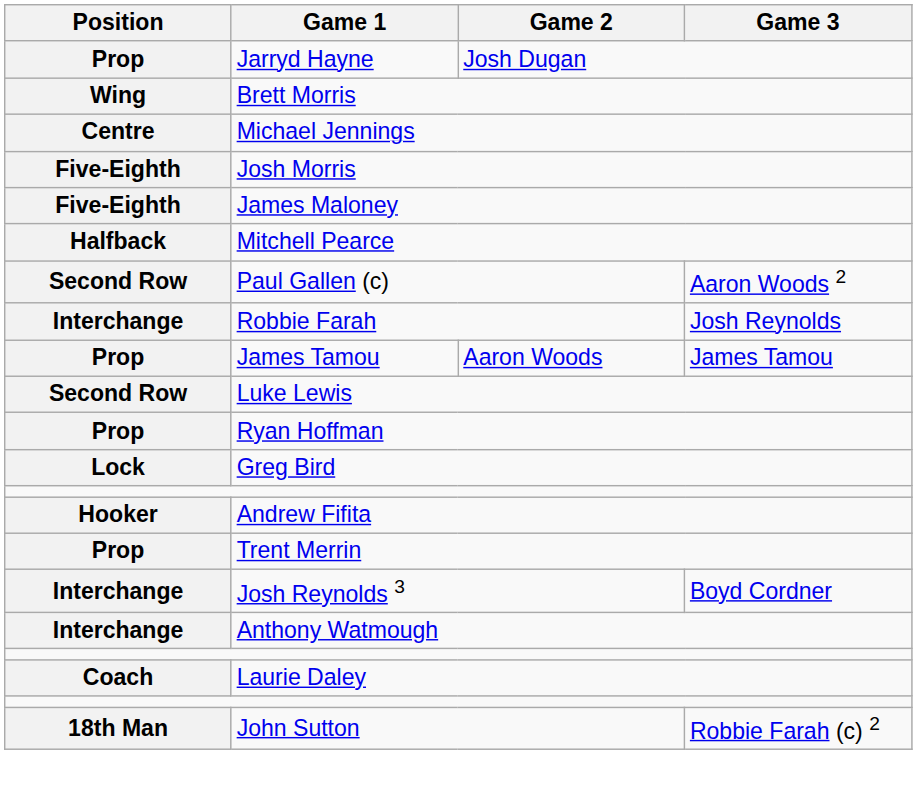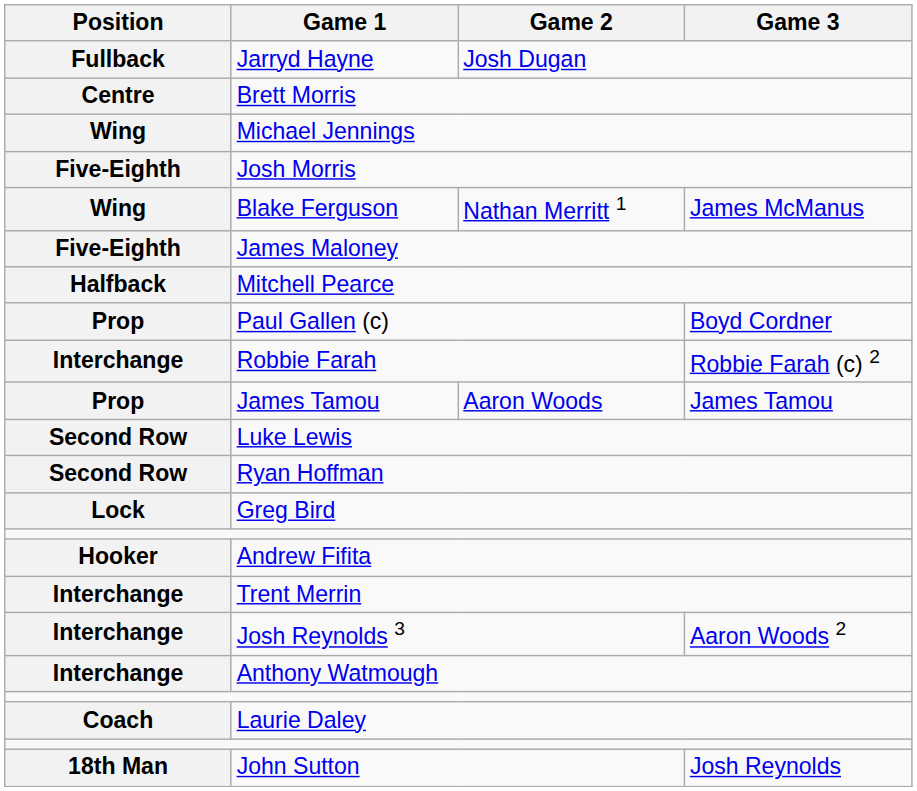Jarryd Hayne | Position: Prop -> Fullback
Brett Morris | Position: Wing -> Centre
Michael Jennings | Position: Centre -> Wing
+ row: Wing | Blake Ferguson | Nathan Merritt 1 | James McManus
Paul Gallen (c) | Position: Second Row -> Prop
Paul Gallen (c) | Game 3: Aaron Woods 2 -> Boyd Cordner
Robbie Farah | Game 3: Josh Reynolds -> Robbie Farah (c) 2
Ryan Hoffman | Position: Prop -> Second Row
Trent Merrin | Position: Prop -> Interchange
Josh Reynolds 3 | Game 3: Boyd Cordner -> Aaron Woods 2
John Sutton | Game 3: Robbie Farah (c) 2 -> Josh Reynolds
